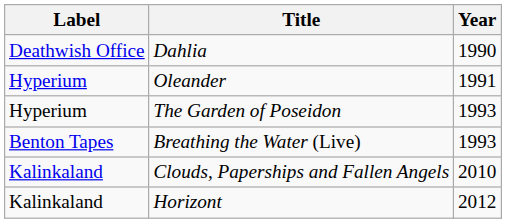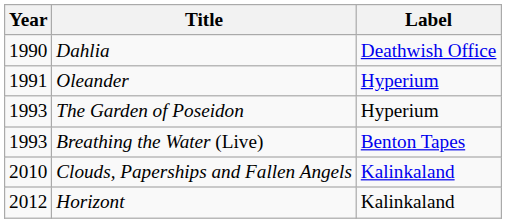columns swapped: Year <-> Label
